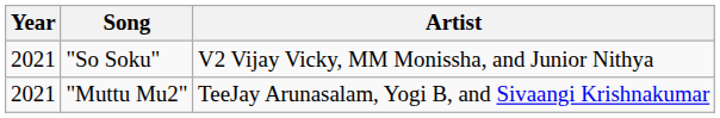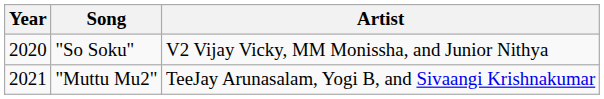"So Soku" | Year: 2021 -> 2020
